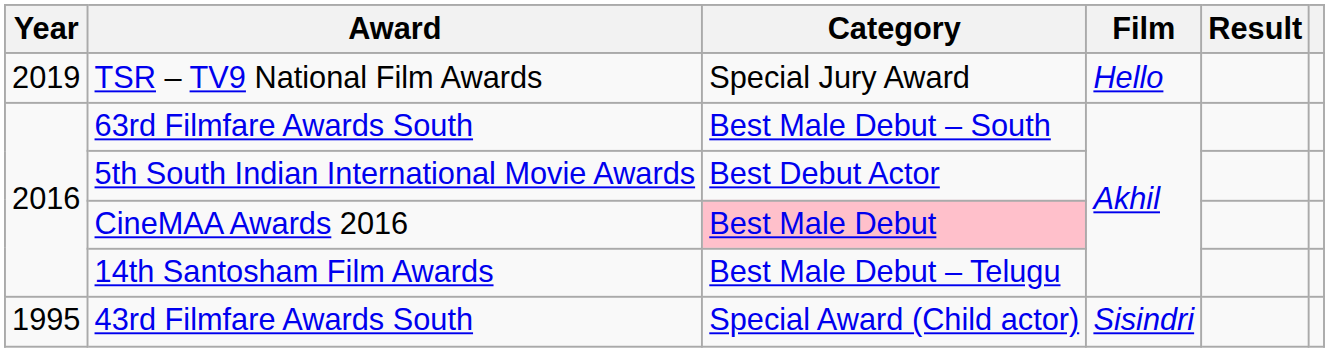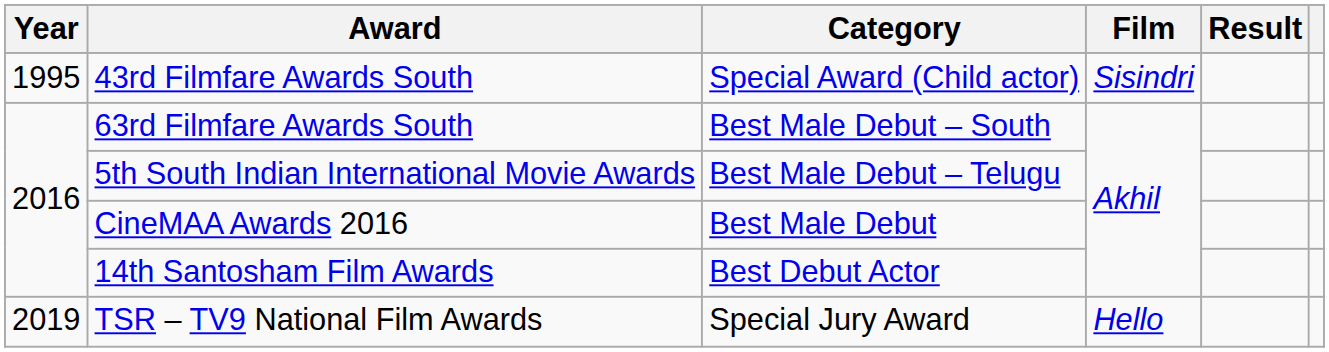rows swapped: 43rd Filmfare Awards South <-> TSR – TV9 National Film Awards
5th South Indian International Movie Awards | Category: Best Debut Actor -> Best Male Debut – Telugu
CineMAA Awards 2016 | Category: pink background -> no background
14th Santosham Film Awards | Category: Best Male Debut – Telugu -> Best Debut Actor
